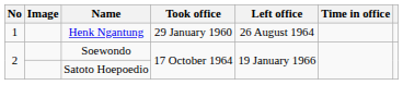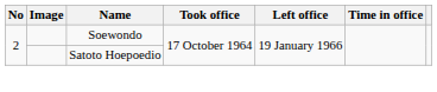- row: 1 | Henk Ngantung | 29 January 1960 | 26 August 1964
